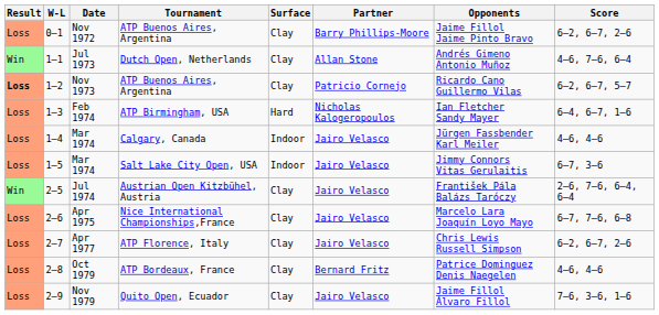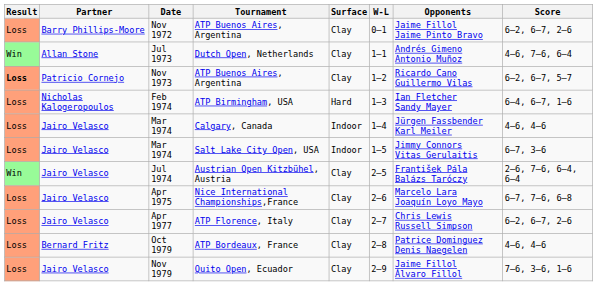columns swapped: W-L <-> Partner
